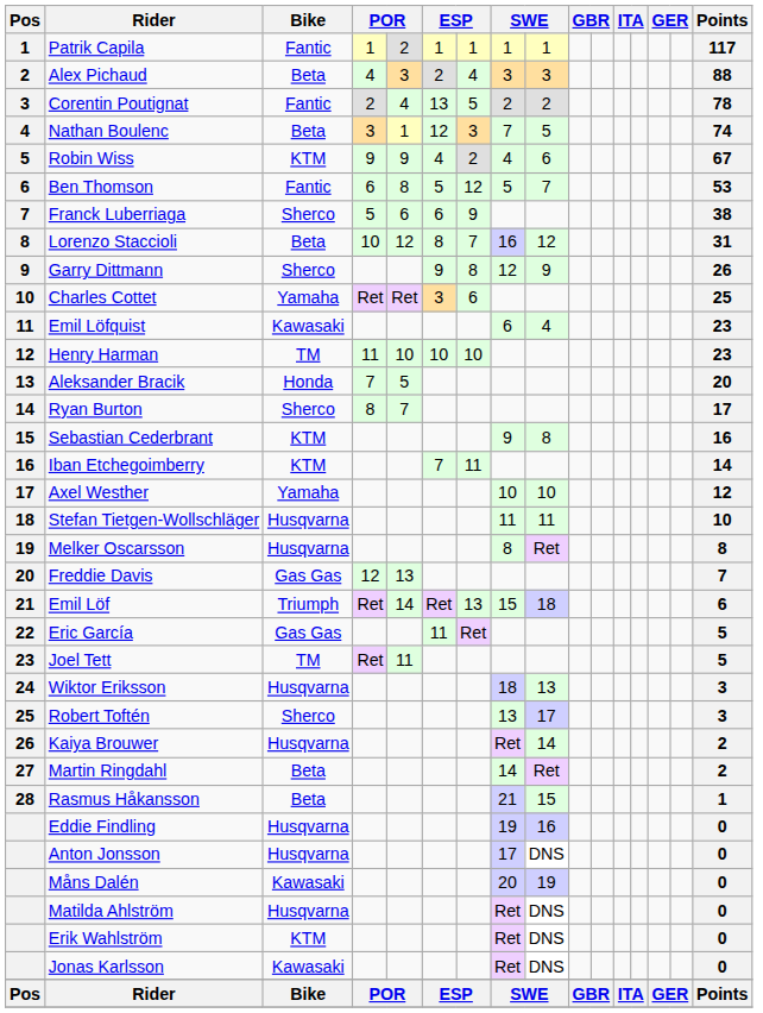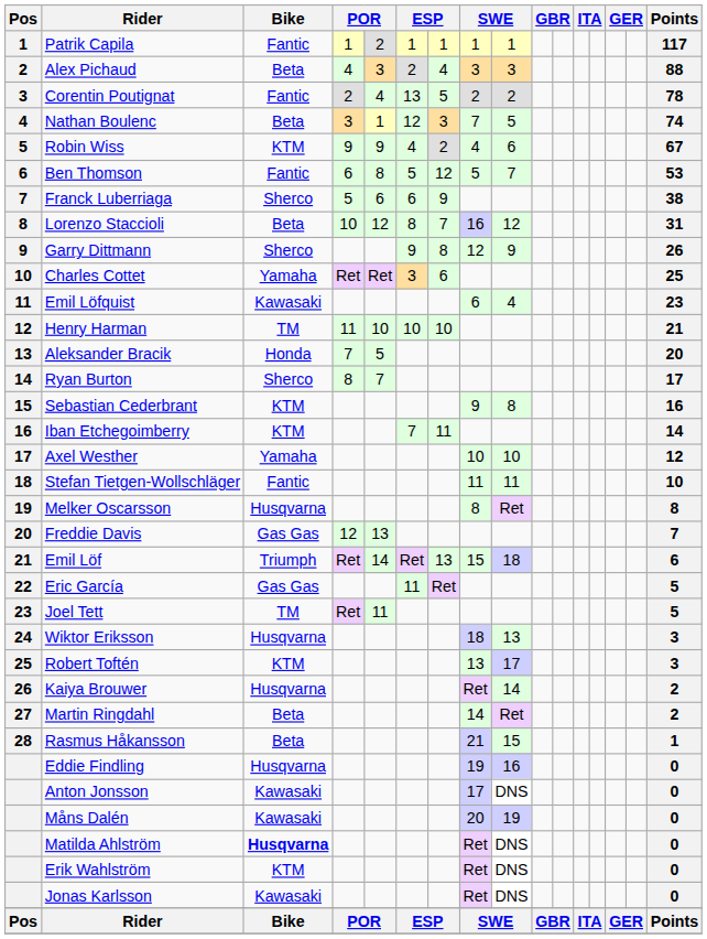Henry Harman | Points: 23 -> 21
Stefan Tietgen-Wollschläger | Bike: Husqvarna -> Fantic
Robert Toftén | Bike: Sherco -> KTM
Anton Jonsson | Bike: Husqvarna -> Kawasaki
Matilda Ahlström | Bike: normal -> bold
